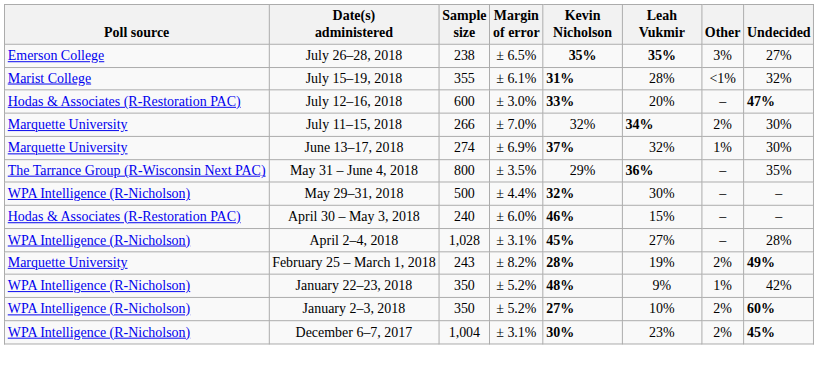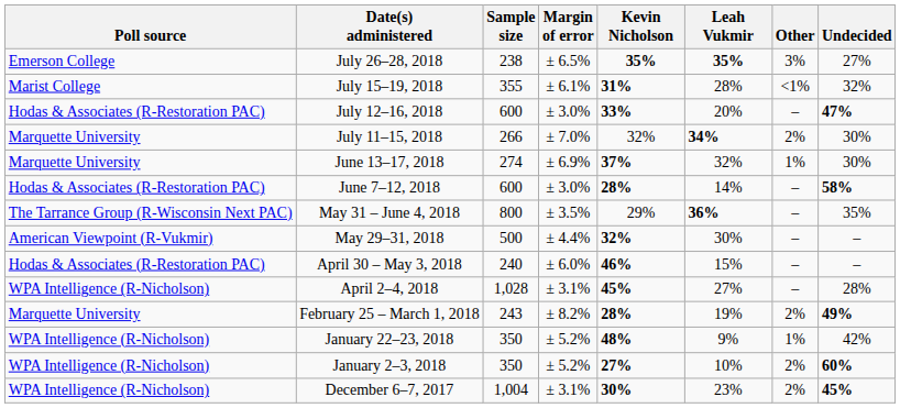+ row: Hodas & Associates (R-Restoration PAC) | June 7–12, 2018 | 600 | ± 3.0% | 28% | 14% | – | 58%
May 29–31, 2018 | Poll source: WPA Intelligence (R-Nicholson) -> American Viewpoint (R-Vukmir)
